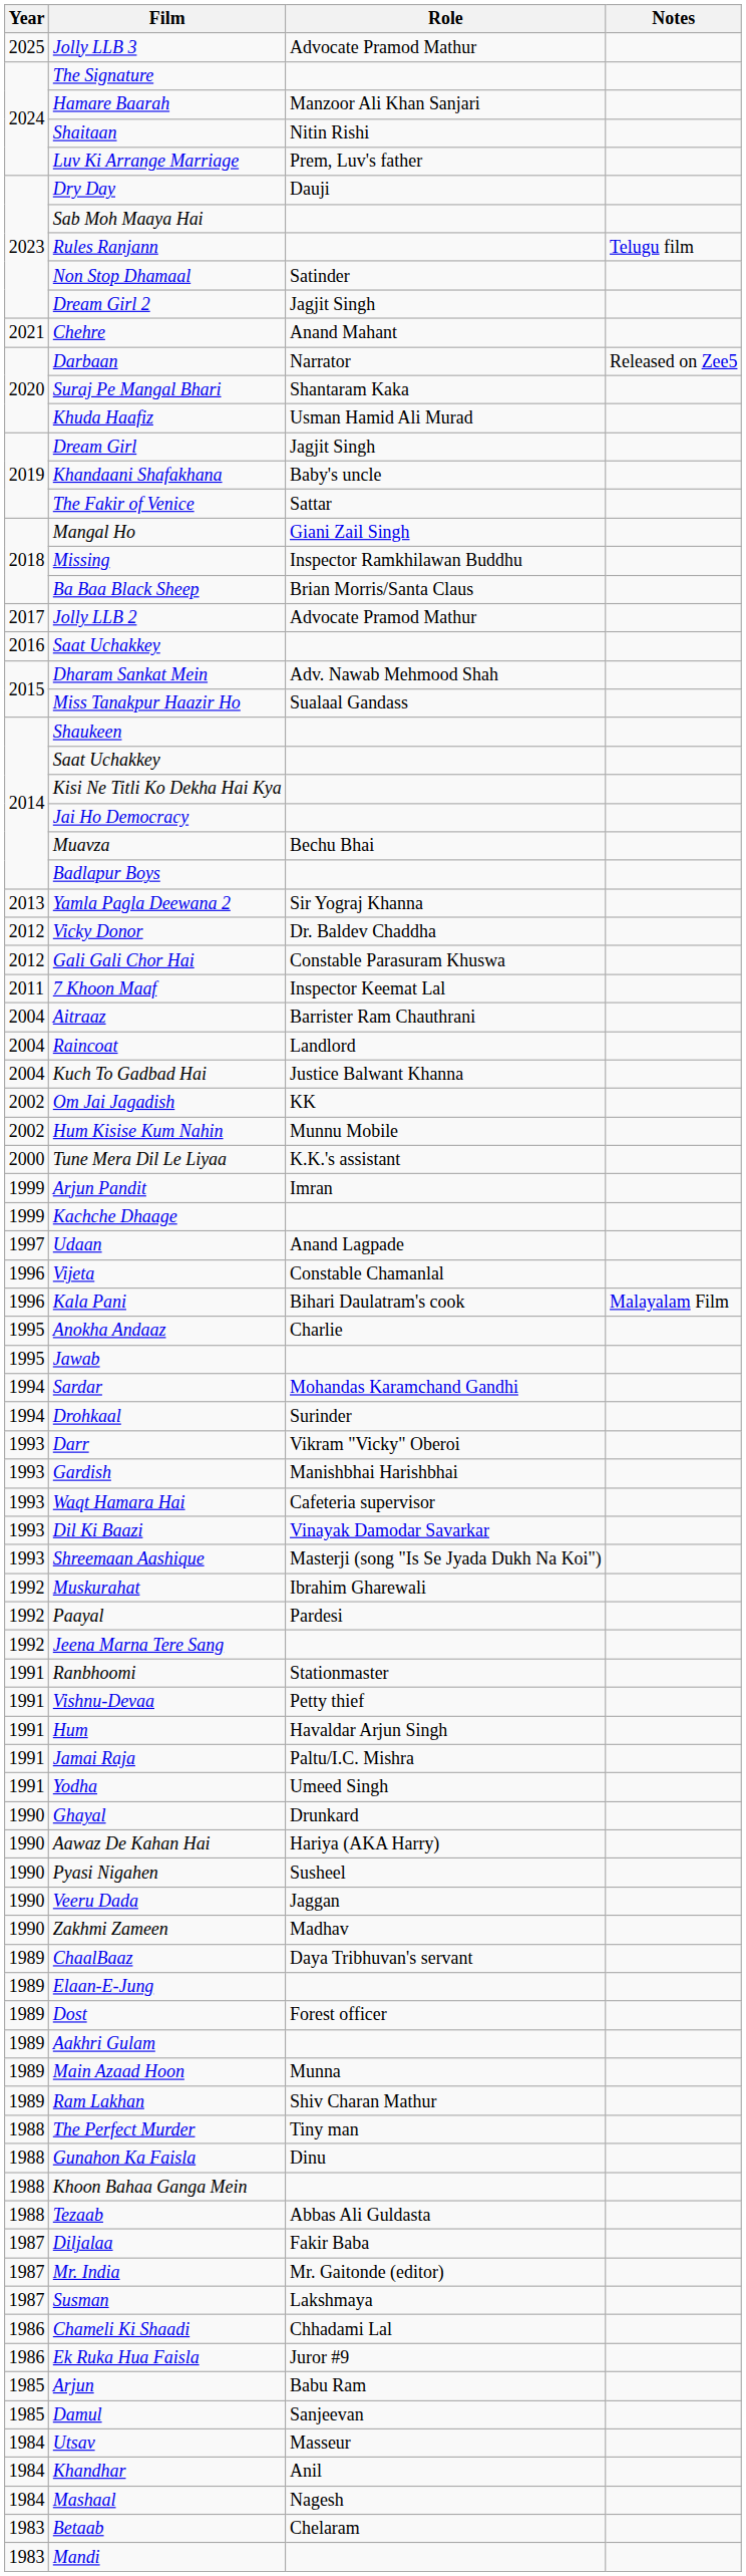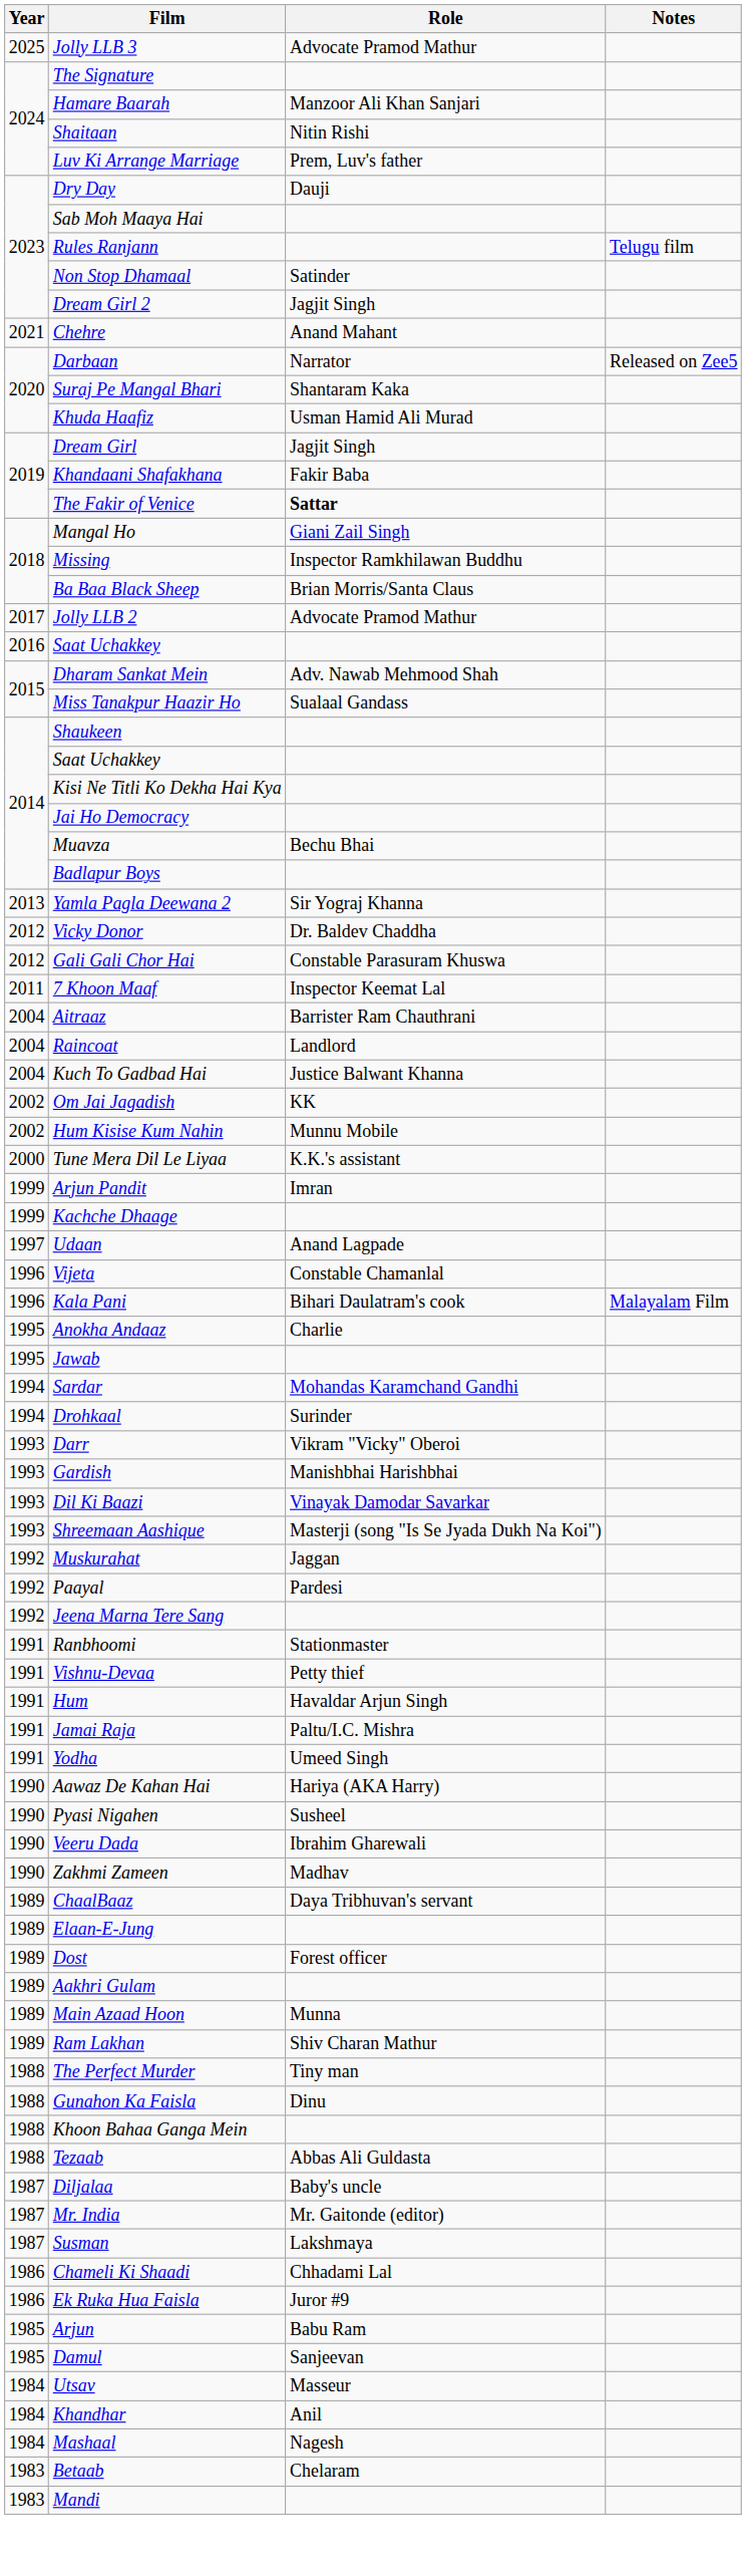Khandaani Shafakhana | Role: Baby's uncle -> Fakir Baba
The Fakir of Venice | Role: normal -> bold
- row: 1993 | Waqt Hamara Hai | Cafeteria supervisor
Muskurahat | Role: Ibrahim Gharewali -> Jaggan
- row: 1990 | Ghayal | Drunkard
Veeru Dada | Role: Jaggan -> Ibrahim Gharewali
Diljalaa | Role: Fakir Baba -> Baby's uncle
